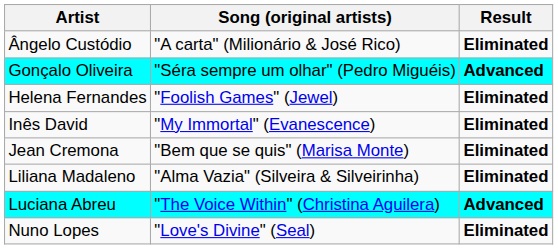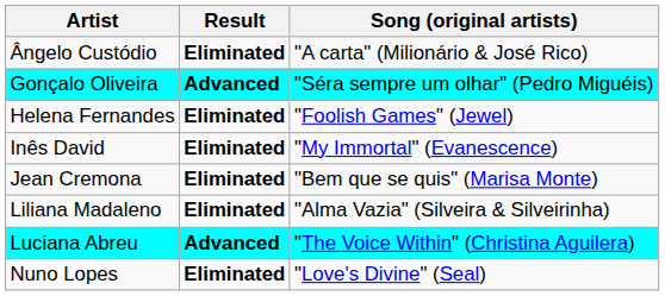columns swapped: Song (original artists) <-> Result
